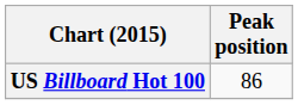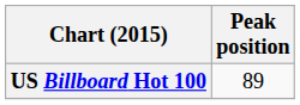US Billboard Hot 100 | Peak position: 86 -> 89
